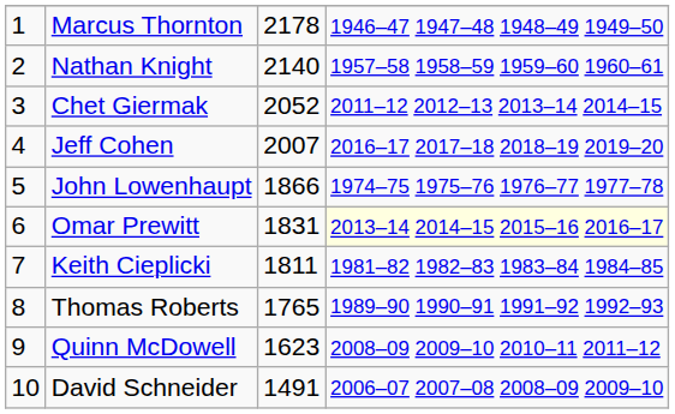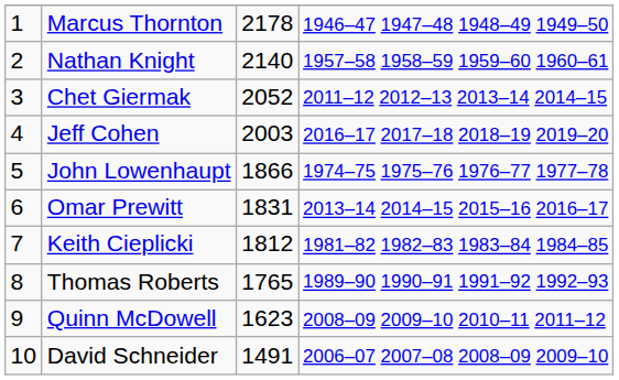Jeff Cohen | column 3: 2007 -> 2003
Omar Prewitt | column 4: lightyellow background -> no background
Keith Cieplicki | column 3: 1811 -> 1812
